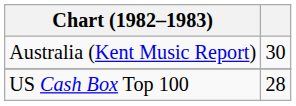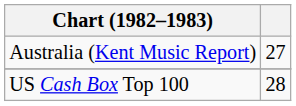Australia (Kent Music Report) | column 2: 30 -> 27
